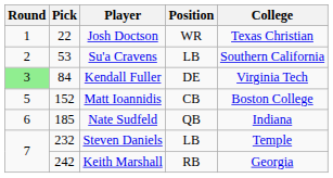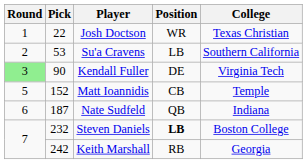Kendall Fuller | Pick: 84 -> 90
Matt Ioannidis | College: Boston College -> Temple
Nate Sudfeld | Pick: 185 -> 187
Steven Daniels | Position: normal -> bold
Steven Daniels | College: Temple -> Boston College
